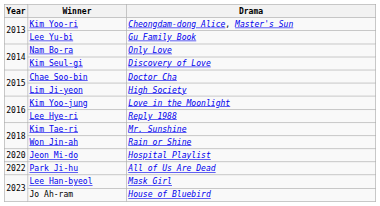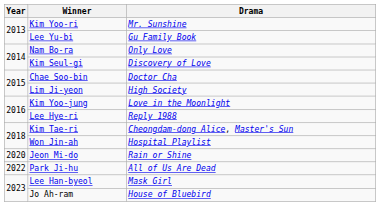Kim Yoo-ri | Drama: Cheongdam-dong Alice, Master's Sun -> Mr. Sunshine
Kim Tae-ri | Drama: Mr. Sunshine -> Cheongdam-dong Alice, Master's Sun
Won Jin-ah | Drama: Rain or Shine -> Hospital Playlist
Jeon Mi-do | Drama: Hospital Playlist -> Rain or Shine
